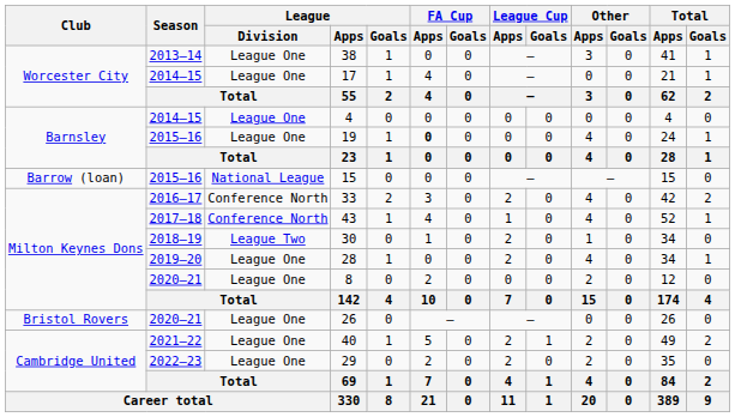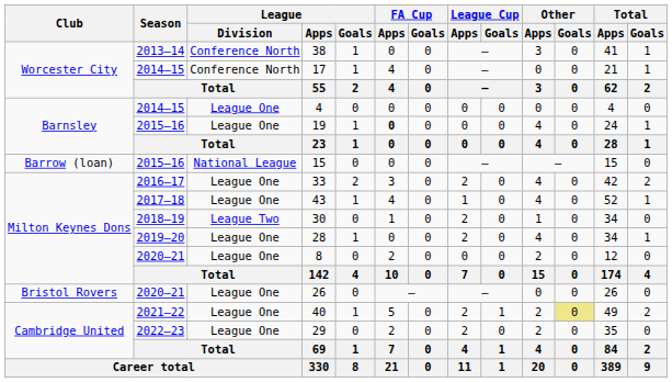38 | League / Division: League One -> Conference North
17 | League / Division: League One -> Conference North
33 | League / Division: Conference North -> League One
43 | League / Division: Conference North -> League One
40 | Other / Goals: no background -> khaki background
